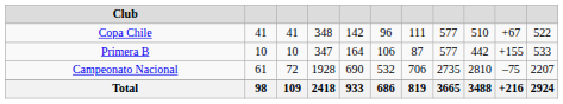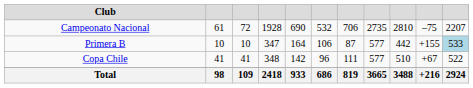rows swapped: Campeonato Nacional <-> Copa Chile
Primera B | column 11: no background -> lightblue background
